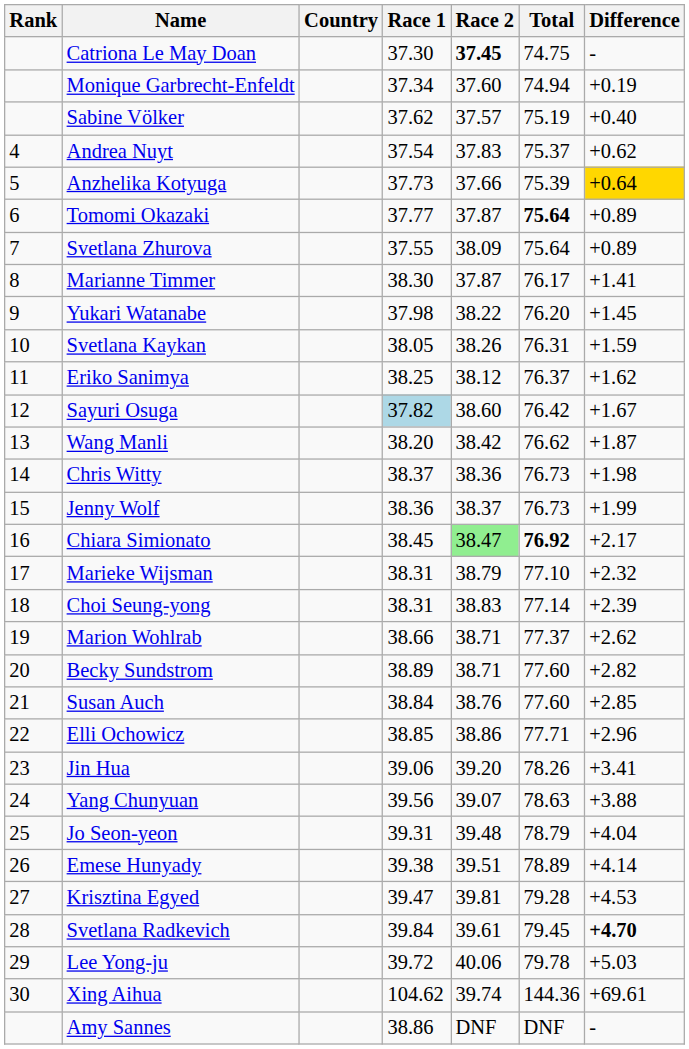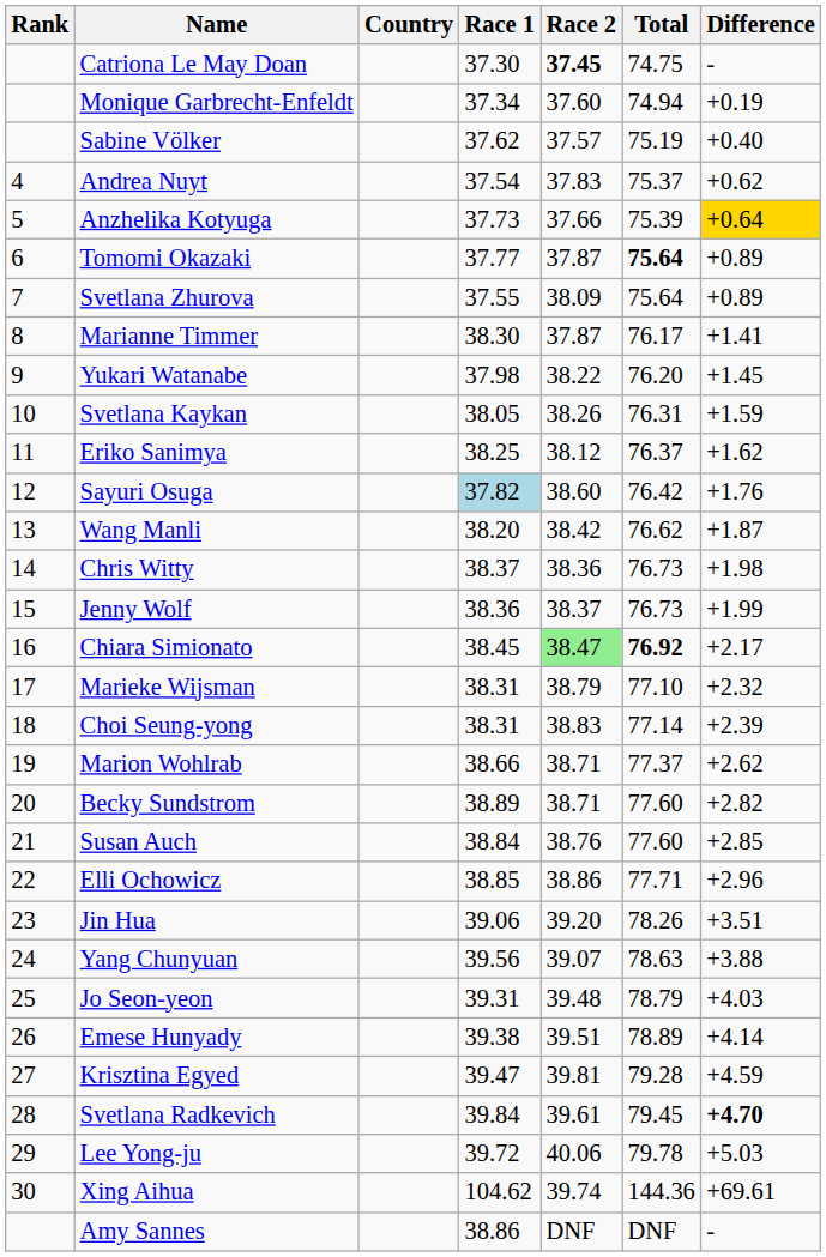Sayuri Osuga | Difference: +1.67 -> +1.76
Jin Hua | Difference: +3.41 -> +3.51
Jo Seon-yeon | Difference: +4.04 -> +4.03
Krisztina Egyed | Difference: +4.53 -> +4.59
